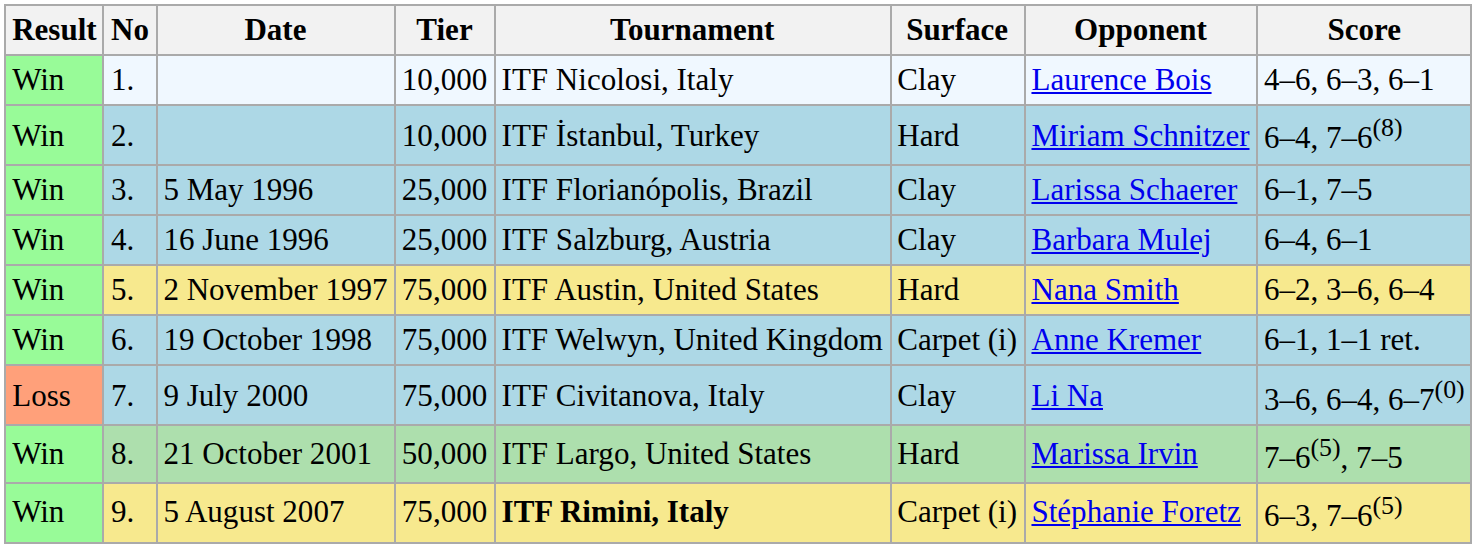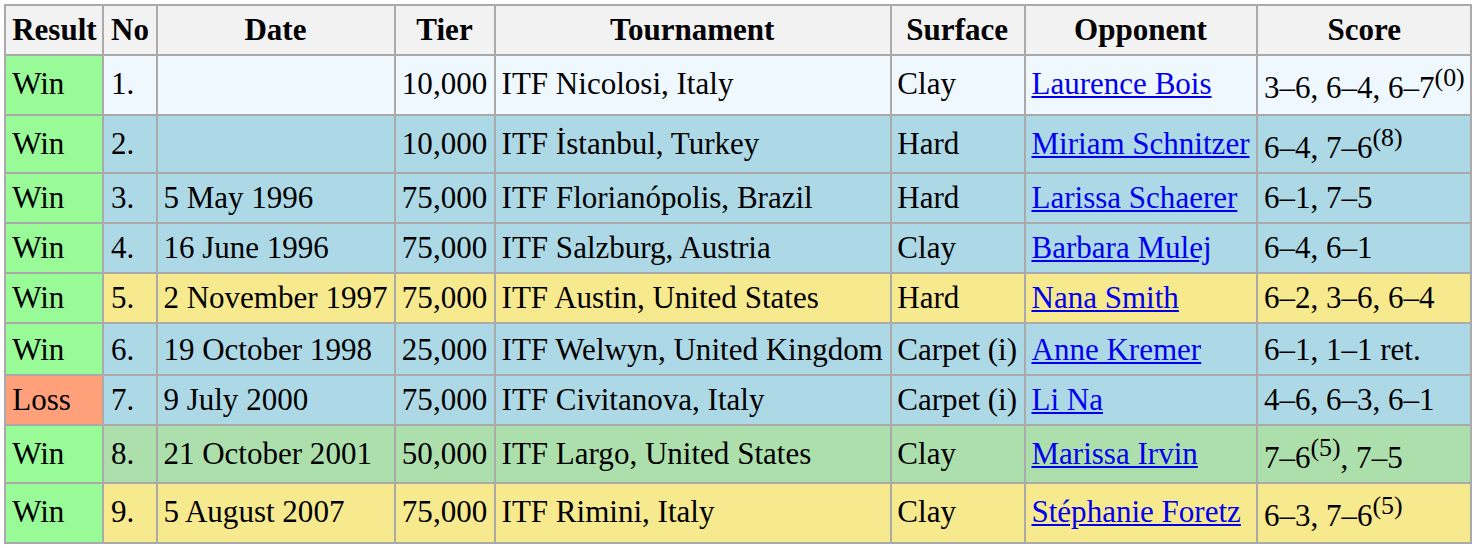1. | Score: 4–6, 6–3, 6–1 -> 3–6, 6–4, 6–7(0)
3. | Tier: 25,000 -> 75,000
3. | Surface: Clay -> Hard
4. | Tier: 25,000 -> 75,000
6. | Tier: 75,000 -> 25,000
7. | Surface: Clay -> Carpet (i)
7. | Score: 3–6, 6–4, 6–7(0) -> 4–6, 6–3, 6–1
8. | Surface: Hard -> Clay
9. | Tournament: bold -> normal
9. | Surface: Carpet (i) -> Clay
